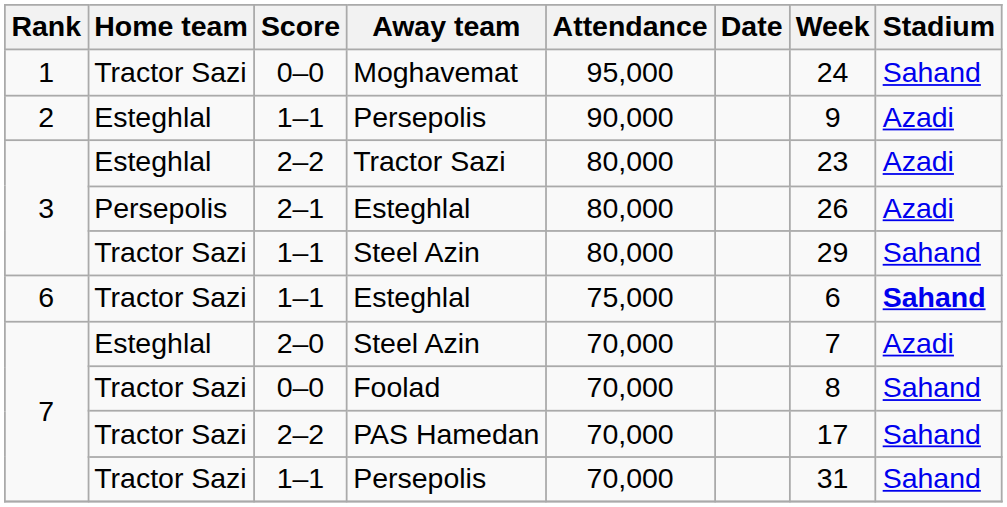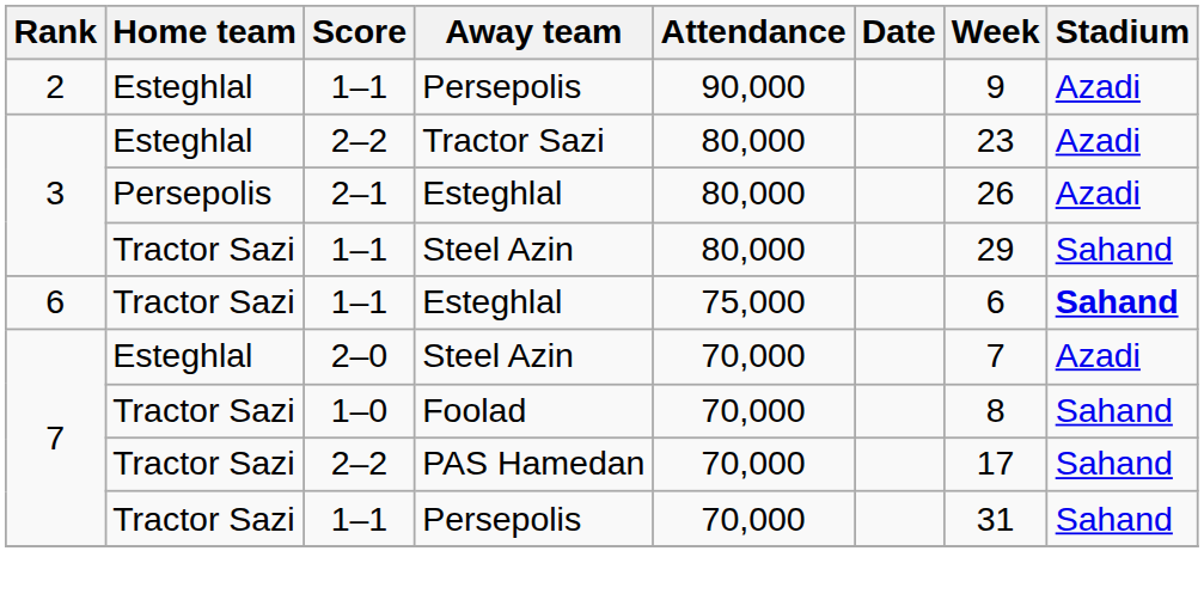- row: 1 | Tractor Sazi | 0–0 | Moghavemat | 95,000 | 24 | Sahand
Foolad | Score: 0–0 -> 1–0
